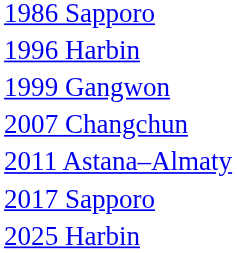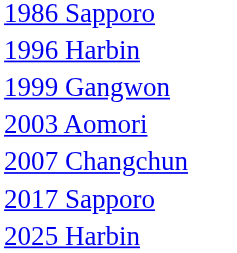+ row: 2003 Aomori
- row: 2011 Astana–Almaty
